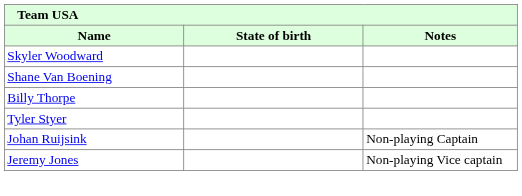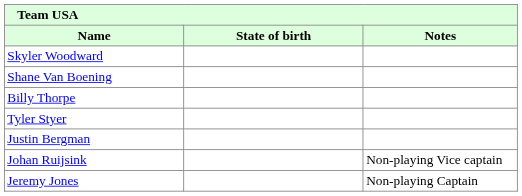+ row: Justin Bergman
Johan Ruijsink | Notes: Non-playing Captain -> Non-playing Vice captain
Jeremy Jones | Notes: Non-playing Vice captain -> Non-playing Captain
